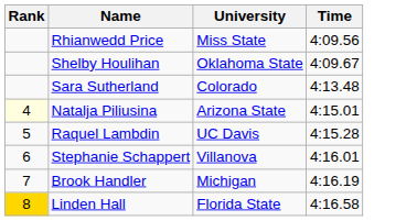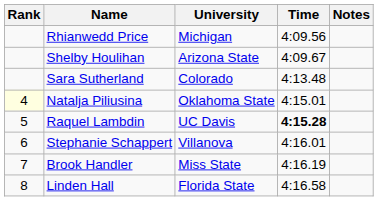+ column: Notes
Rhianwedd Price | University: Miss State -> Michigan
Shelby Houlihan | University: Oklahoma State -> Arizona State
Natalja Piliusina | University: Arizona State -> Oklahoma State
Raquel Lambdin | Time: normal -> bold
Brook Handler | University: Michigan -> Miss State
Linden Hall | Rank: gold background -> no background
